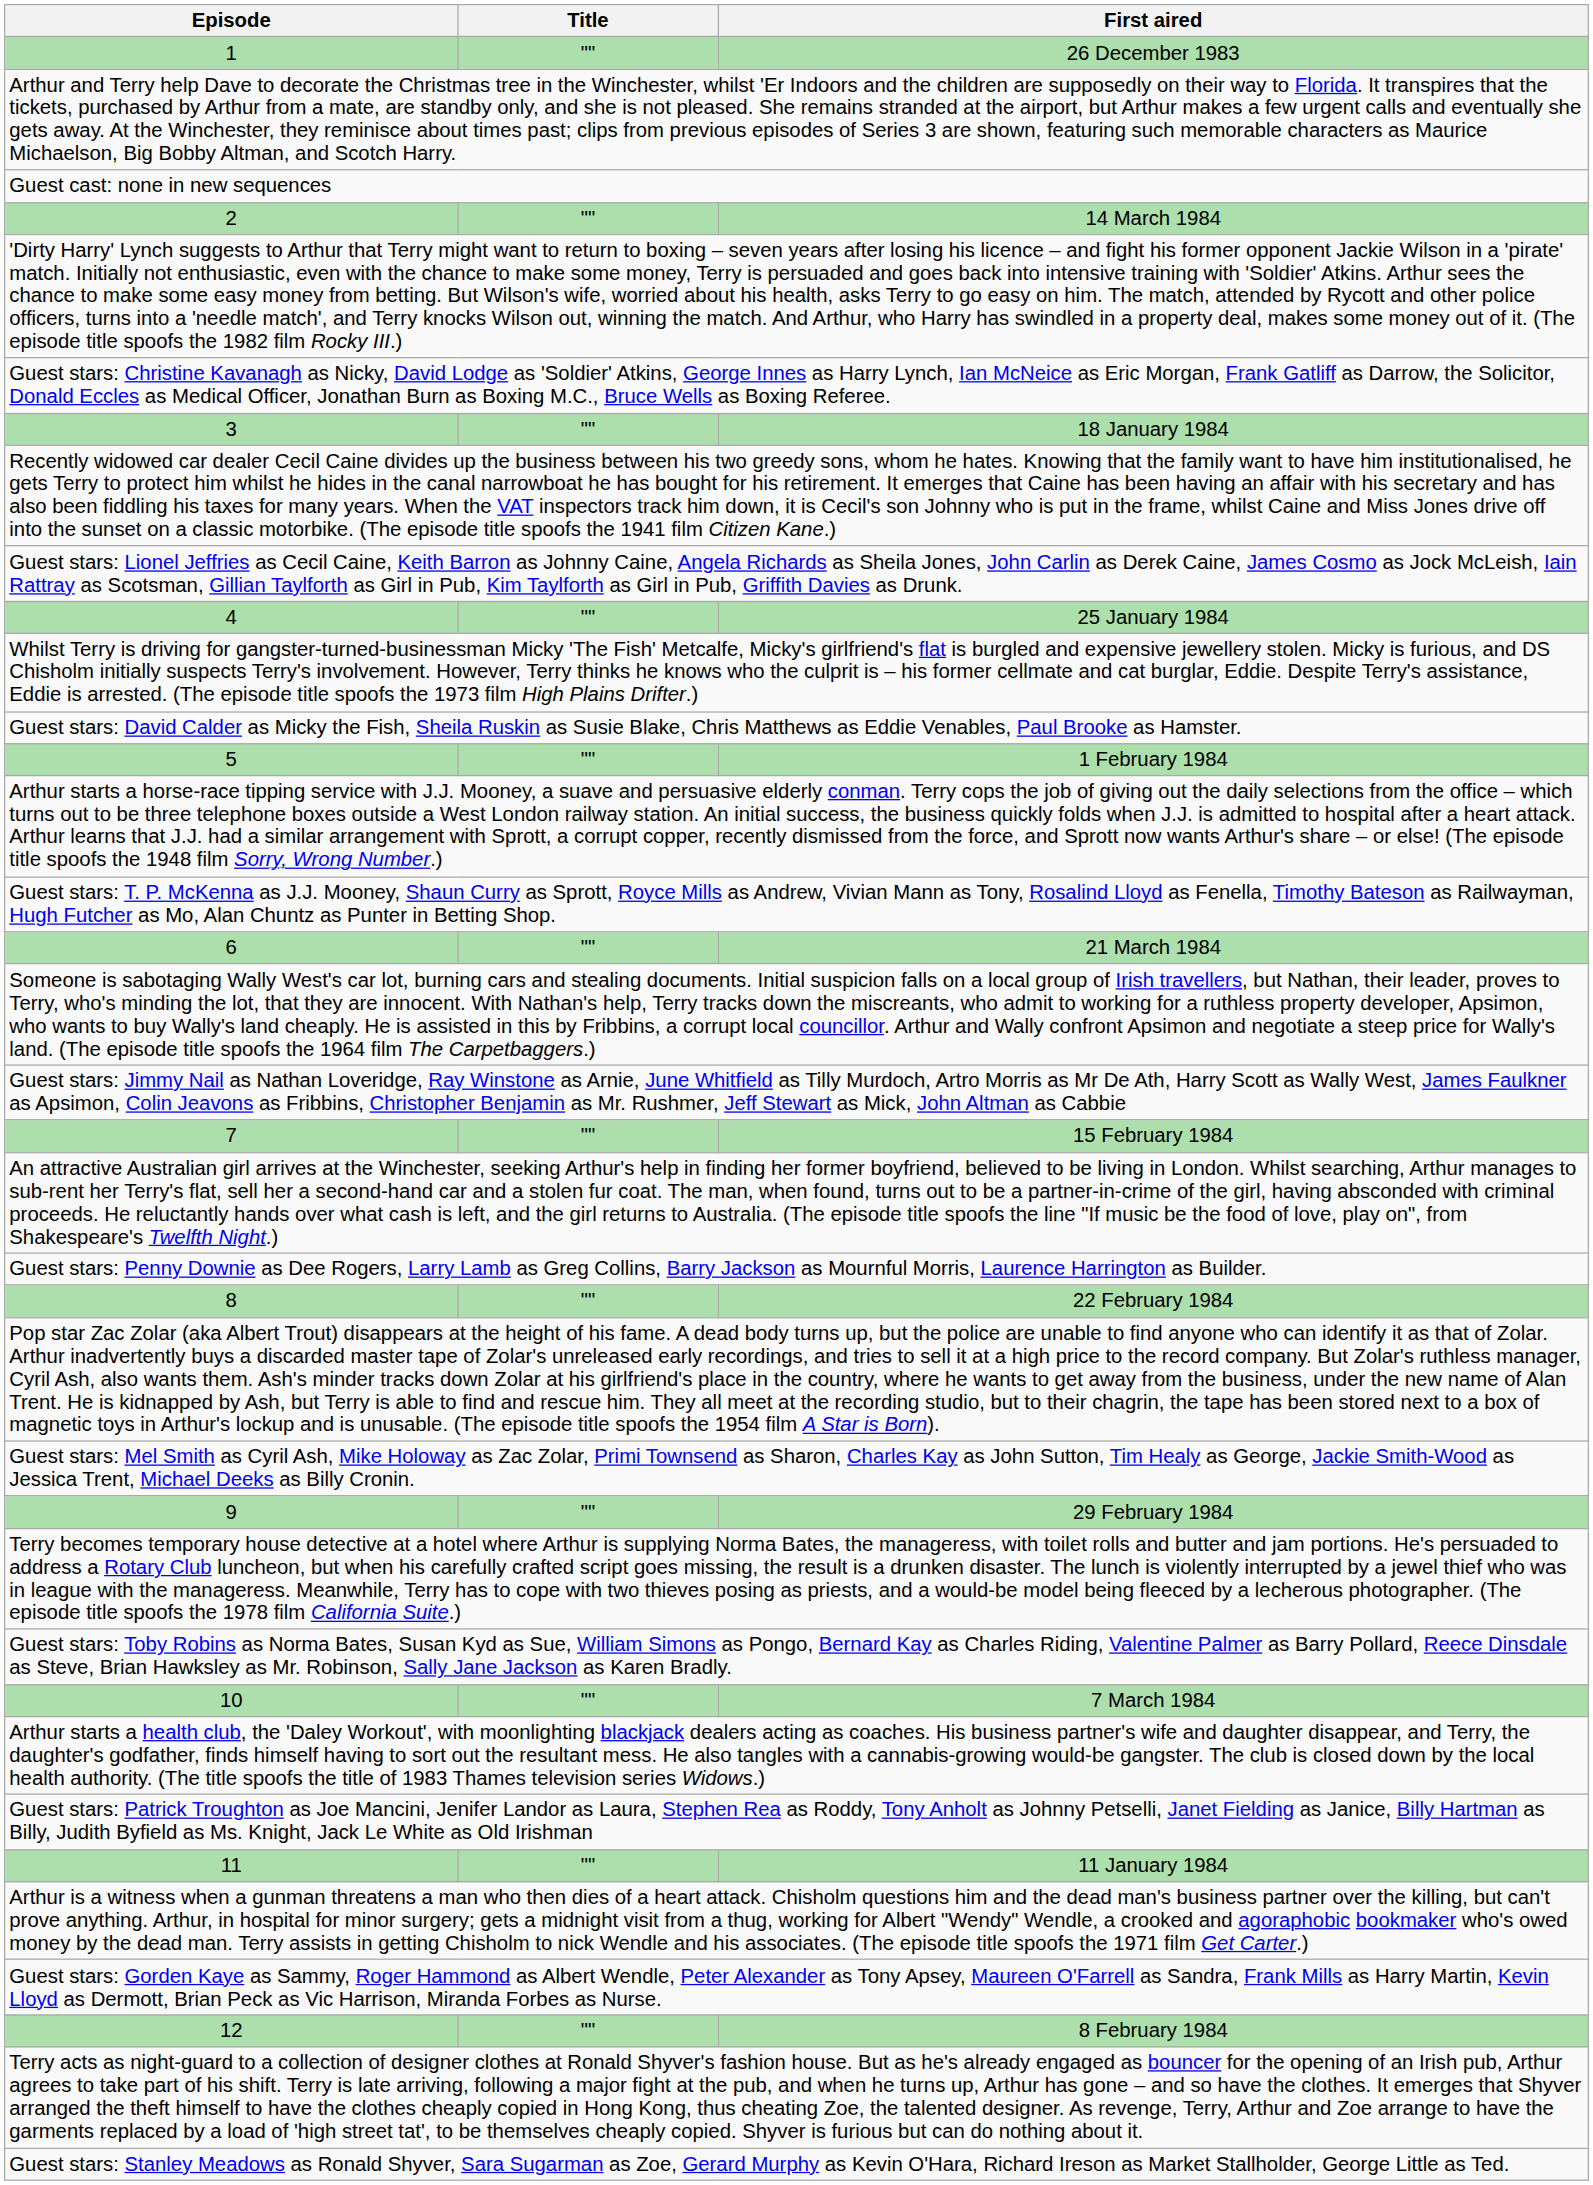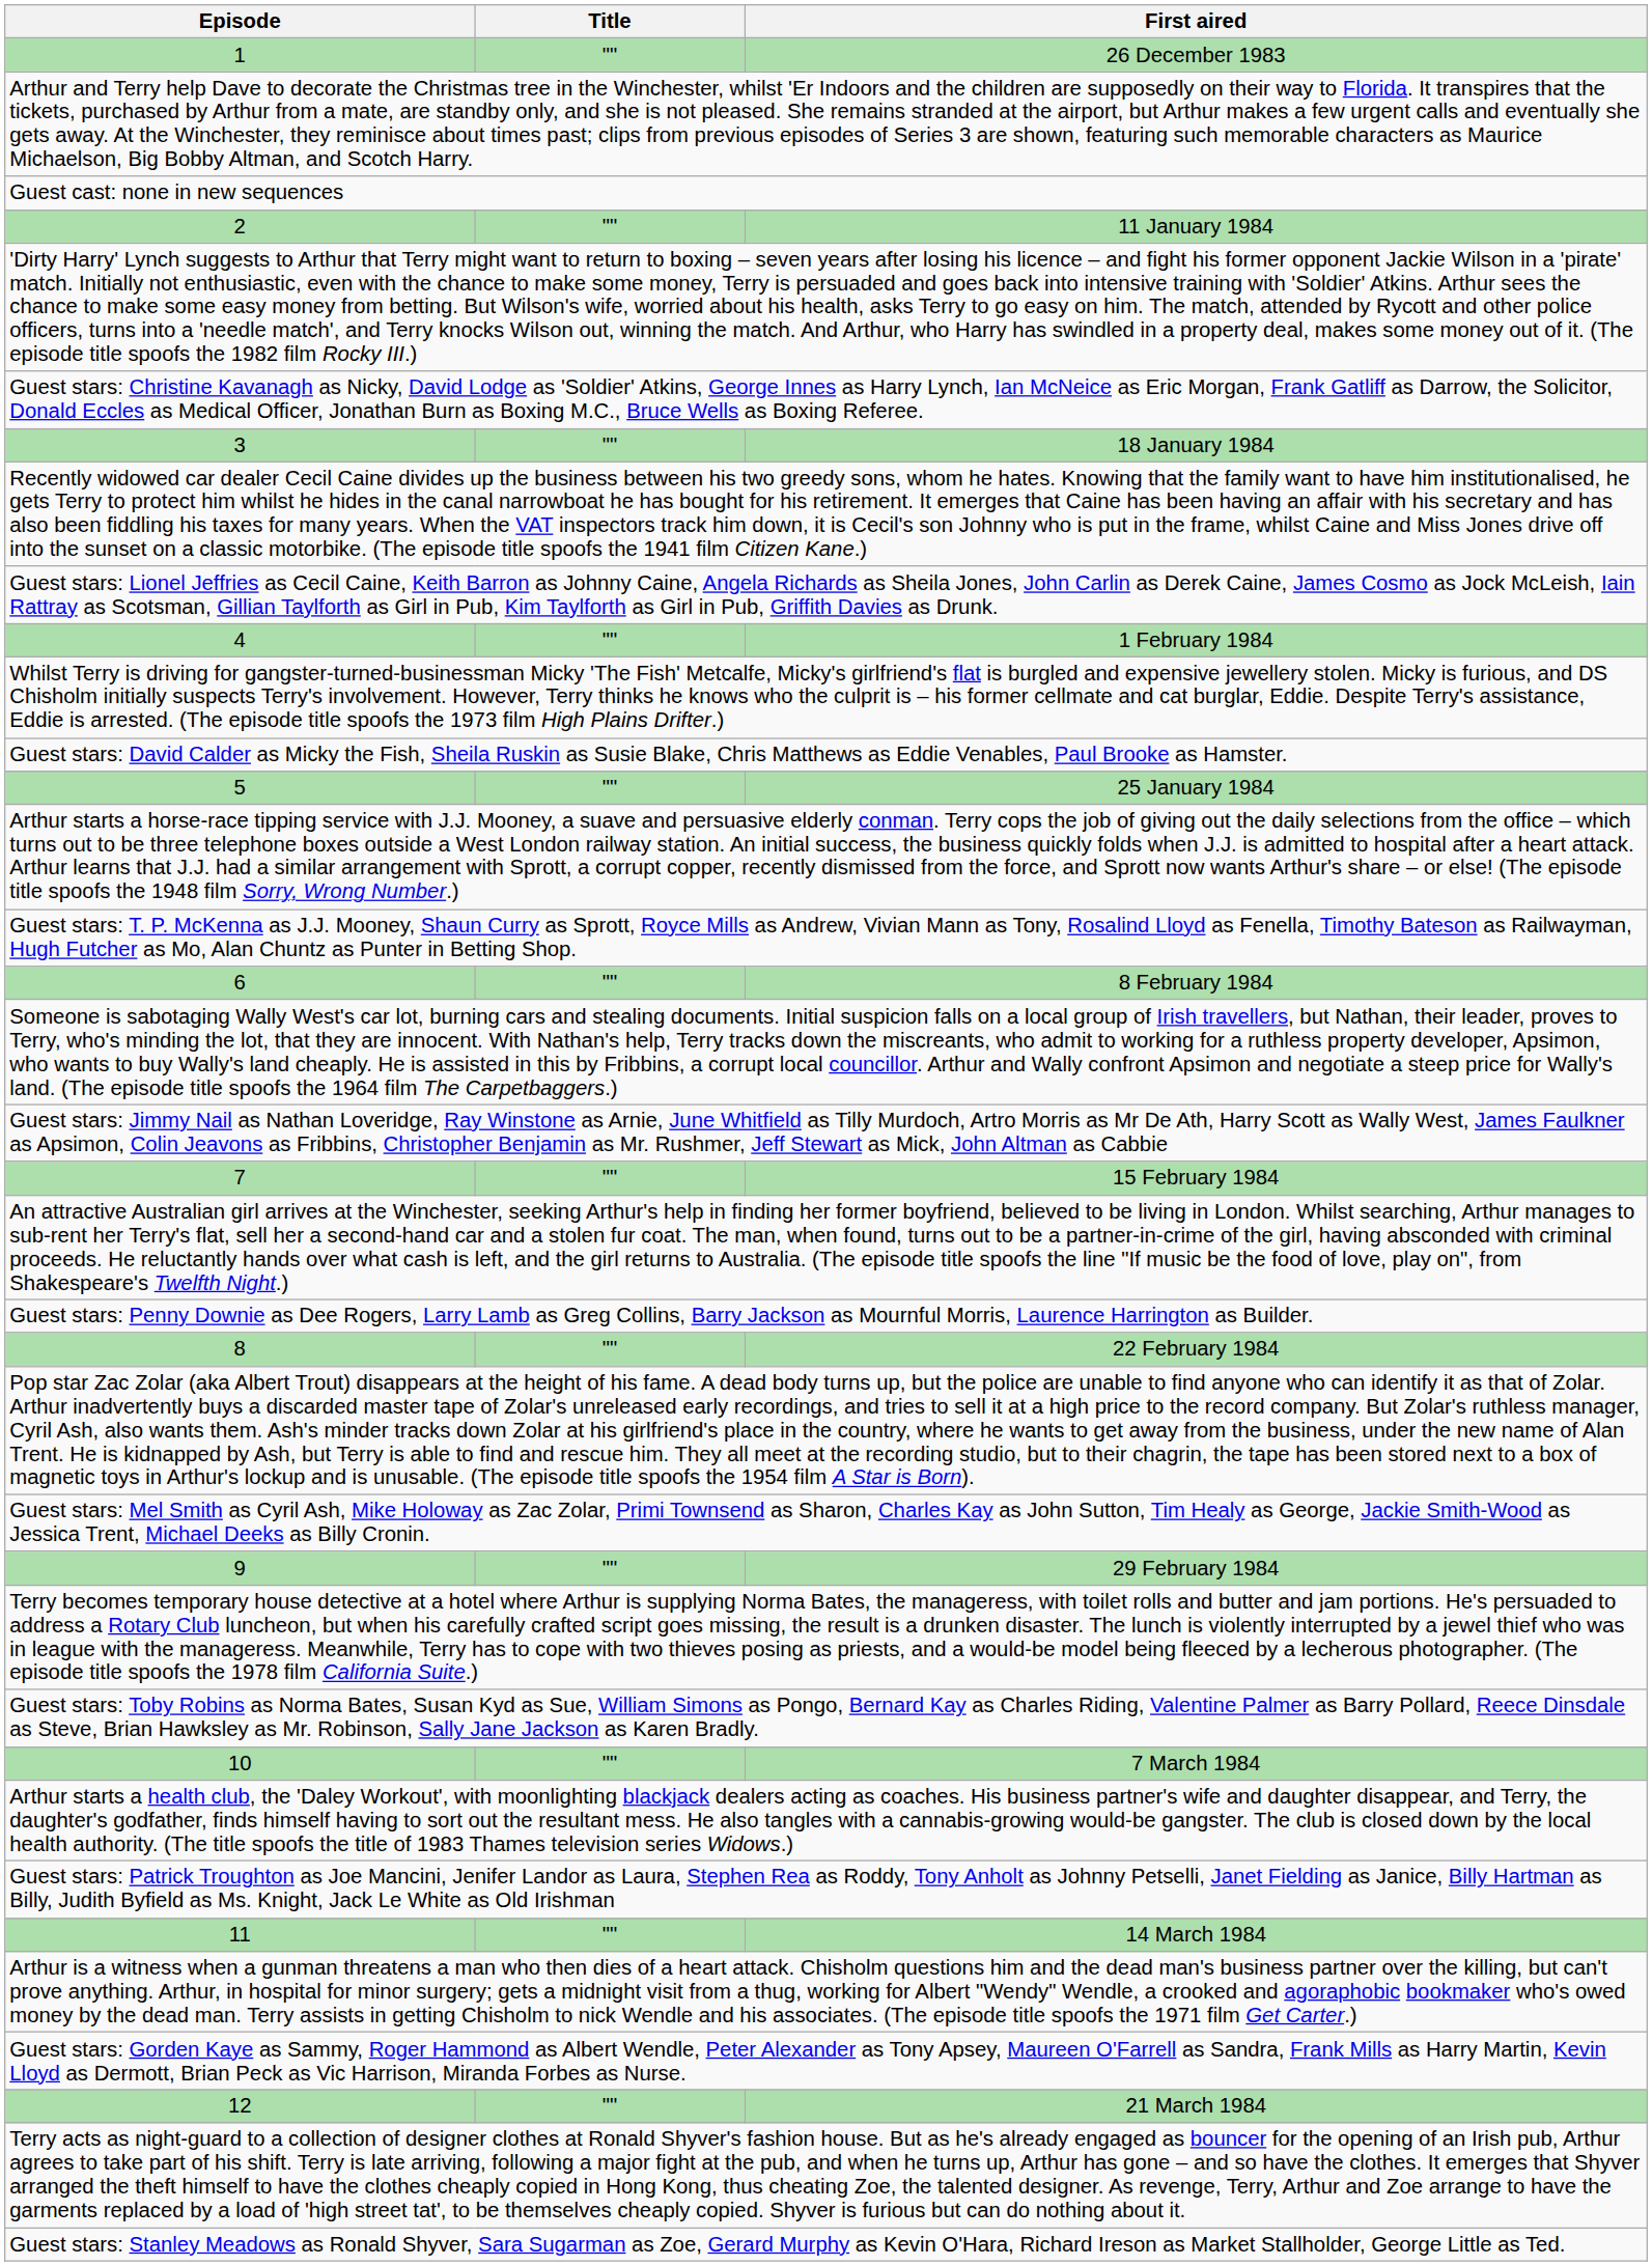2 | First aired: 14 March 1984 -> 11 January 1984
4 | First aired: 25 January 1984 -> 1 February 1984
5 | First aired: 1 February 1984 -> 25 January 1984
6 | First aired: 21 March 1984 -> 8 February 1984
11 | First aired: 11 January 1984 -> 14 March 1984
12 | First aired: 8 February 1984 -> 21 March 1984
